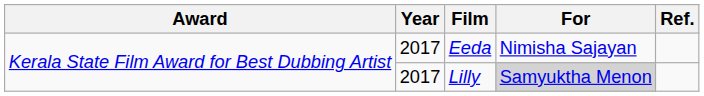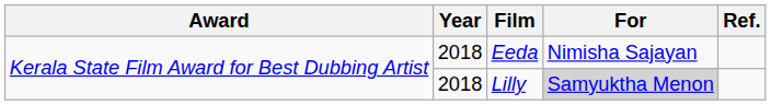Eeda | Year: 2017 -> 2018
Lilly | Year: 2017 -> 2018
